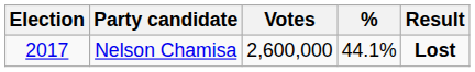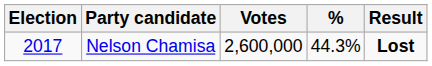Nelson Chamisa | %: 44.1% -> 44.3%
